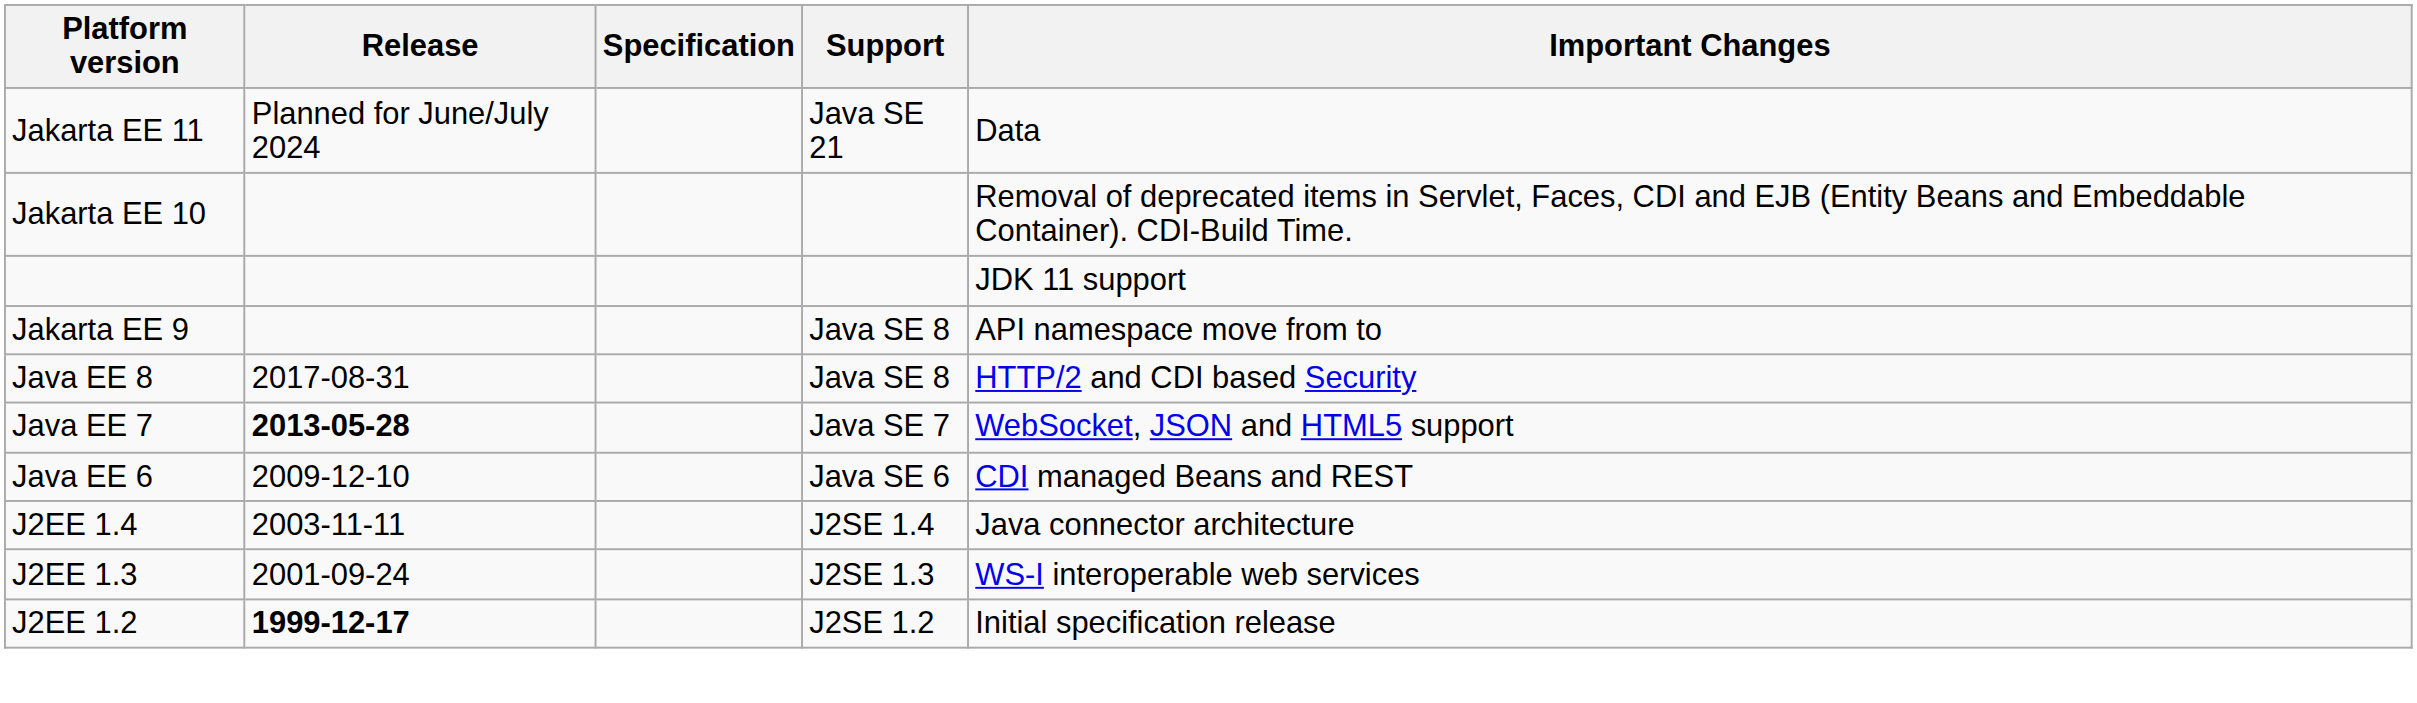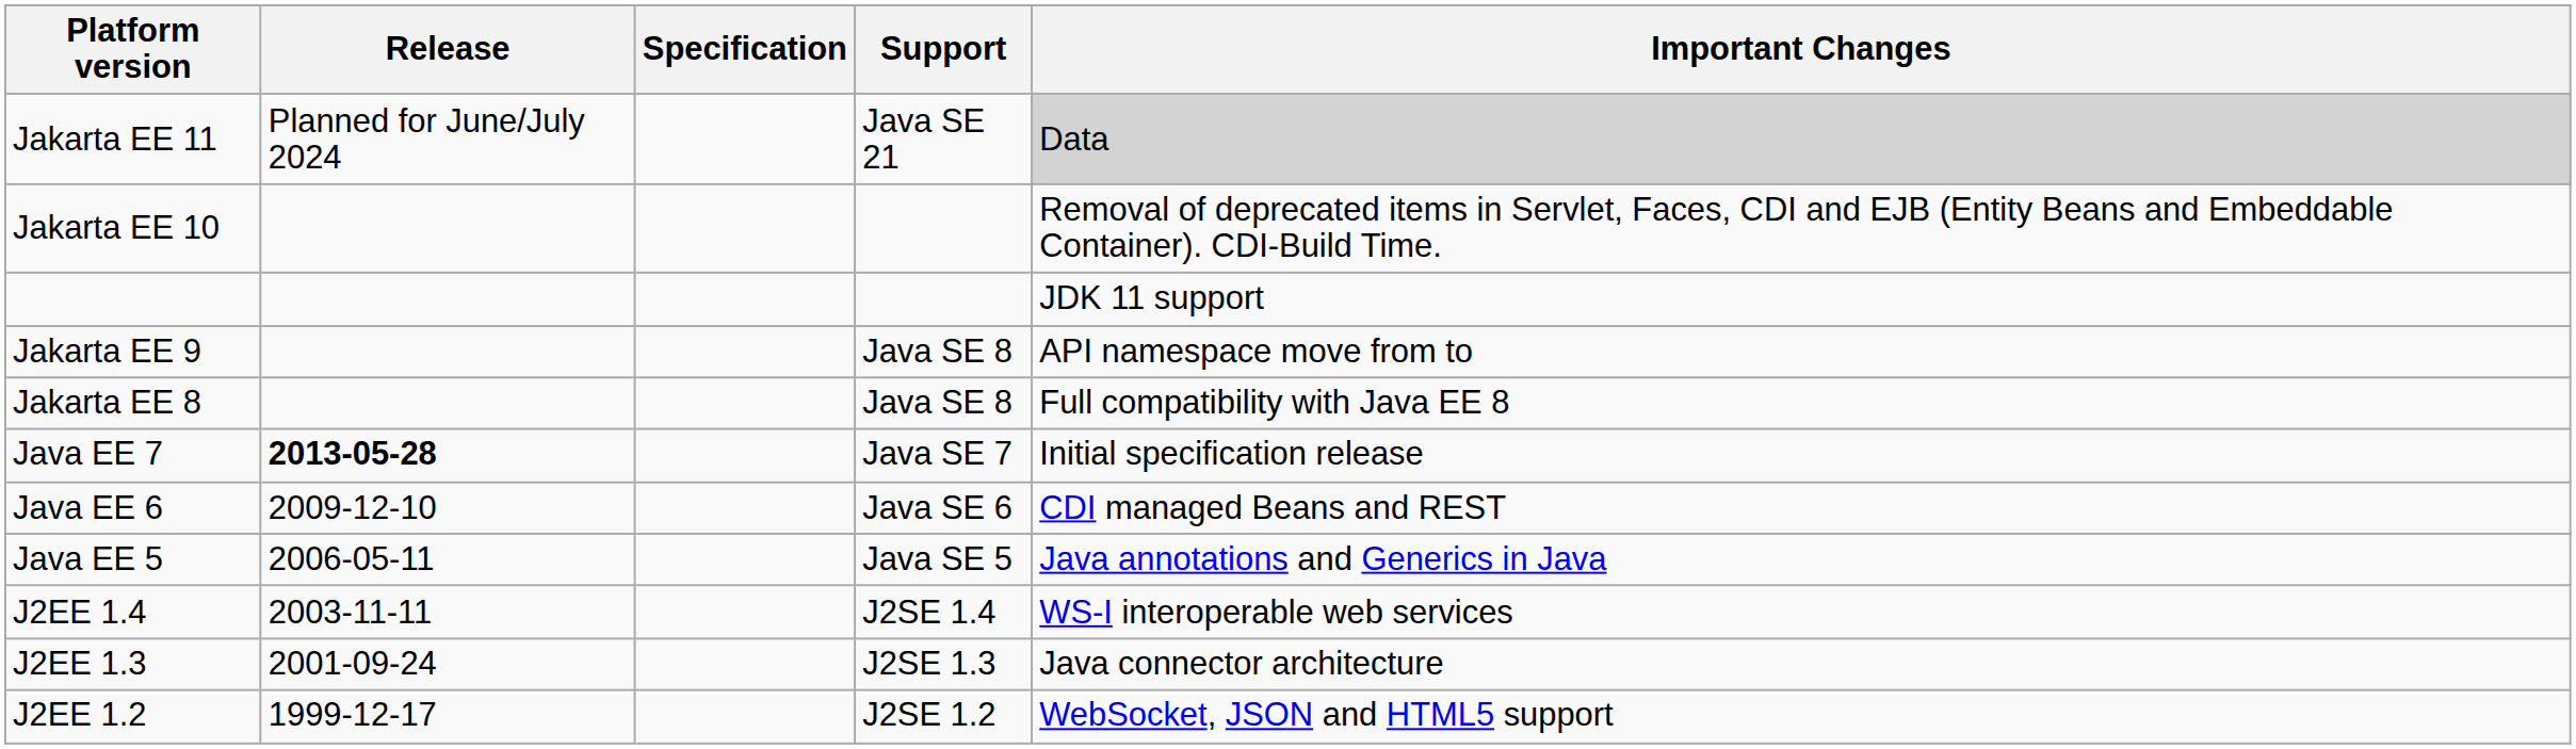Jakarta EE 11 | Important Changes: no background -> lightgrey background
+ row: Jakarta EE 8 | Java SE 8 | Full compatibility with Java EE 8
- row: Java EE 8 | 2017-08-31 | Java SE 8 | HTTP/2 and CDI based Security
Java EE 7 | Important Changes: WebSocket, JSON and HTML5 support -> Initial specification release
+ row: Java EE 5 | 2006-05-11 | Java SE 5 | Java annotations and Generics in Java
J2EE 1.4 | Important Changes: Java connector architecture -> WS-I interoperable web services
J2EE 1.3 | Important Changes: WS-I interoperable web services -> Java connector architecture
J2EE 1.2 | Release: bold -> normal
J2EE 1.2 | Important Changes: Initial specification release -> WebSocket, JSON and HTML5 support
